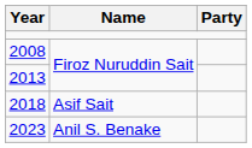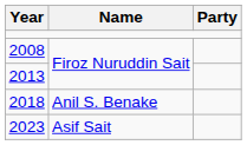2018 | Name: Asif Sait -> Anil S. Benake
2023 | Name: Anil S. Benake -> Asif Sait
